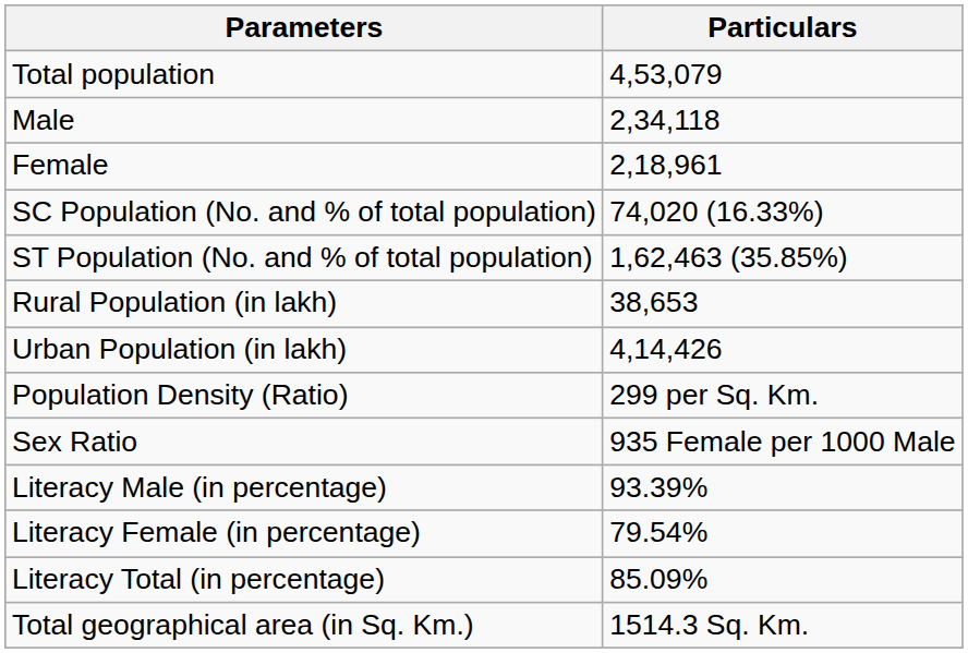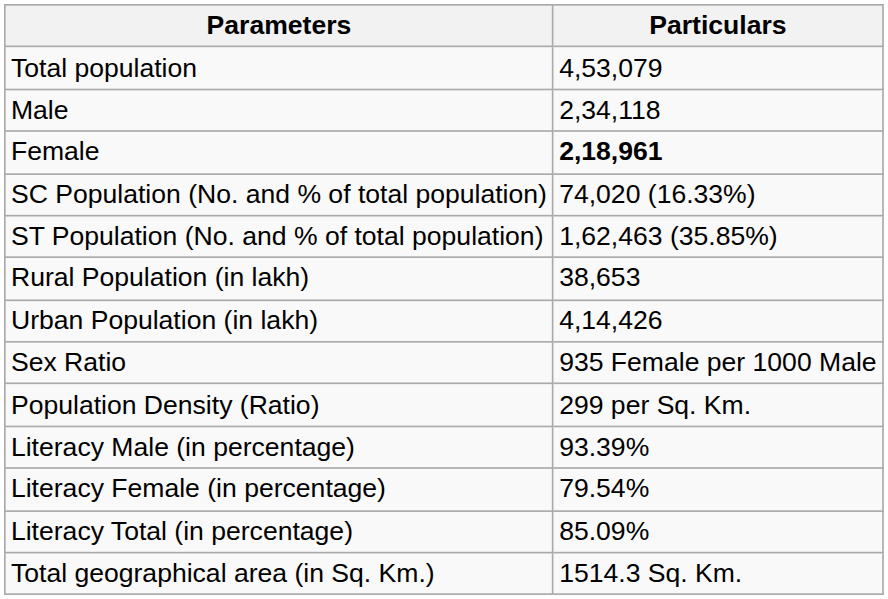Female | Particulars: normal -> bold
rows swapped: Population Density (Ratio) <-> Sex Ratio
